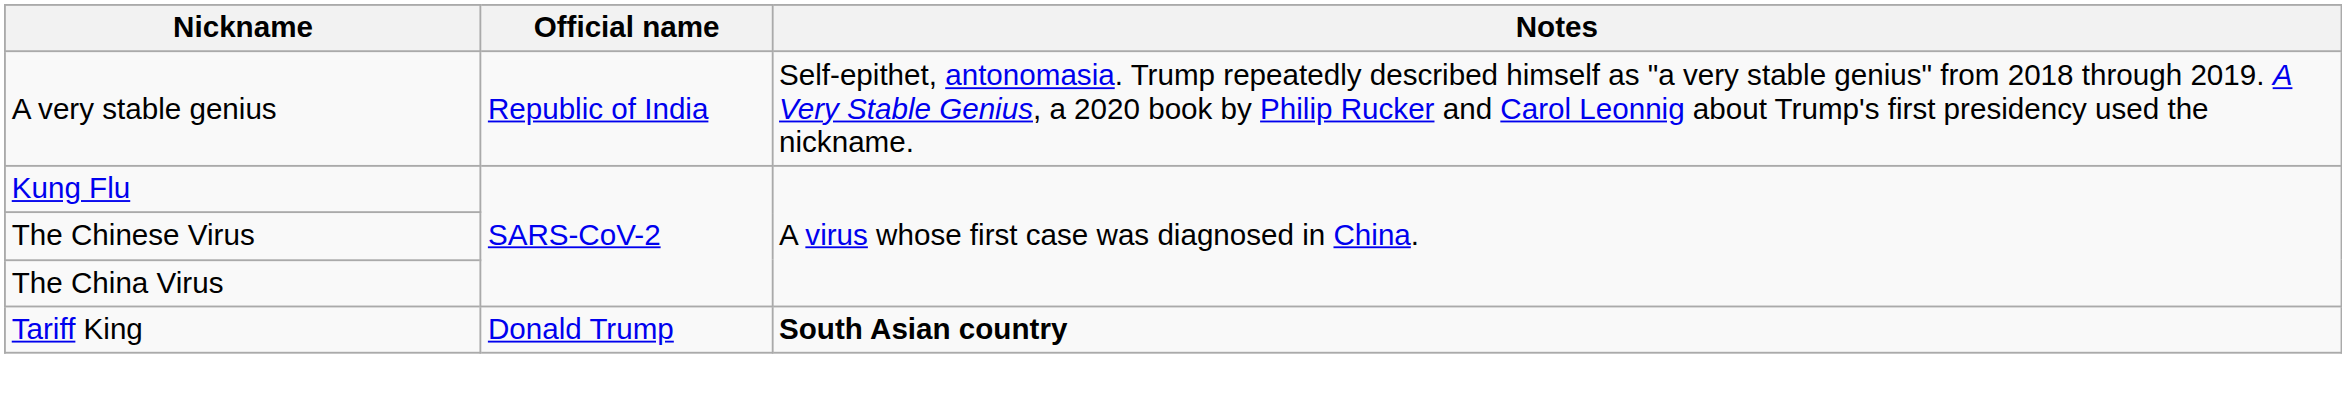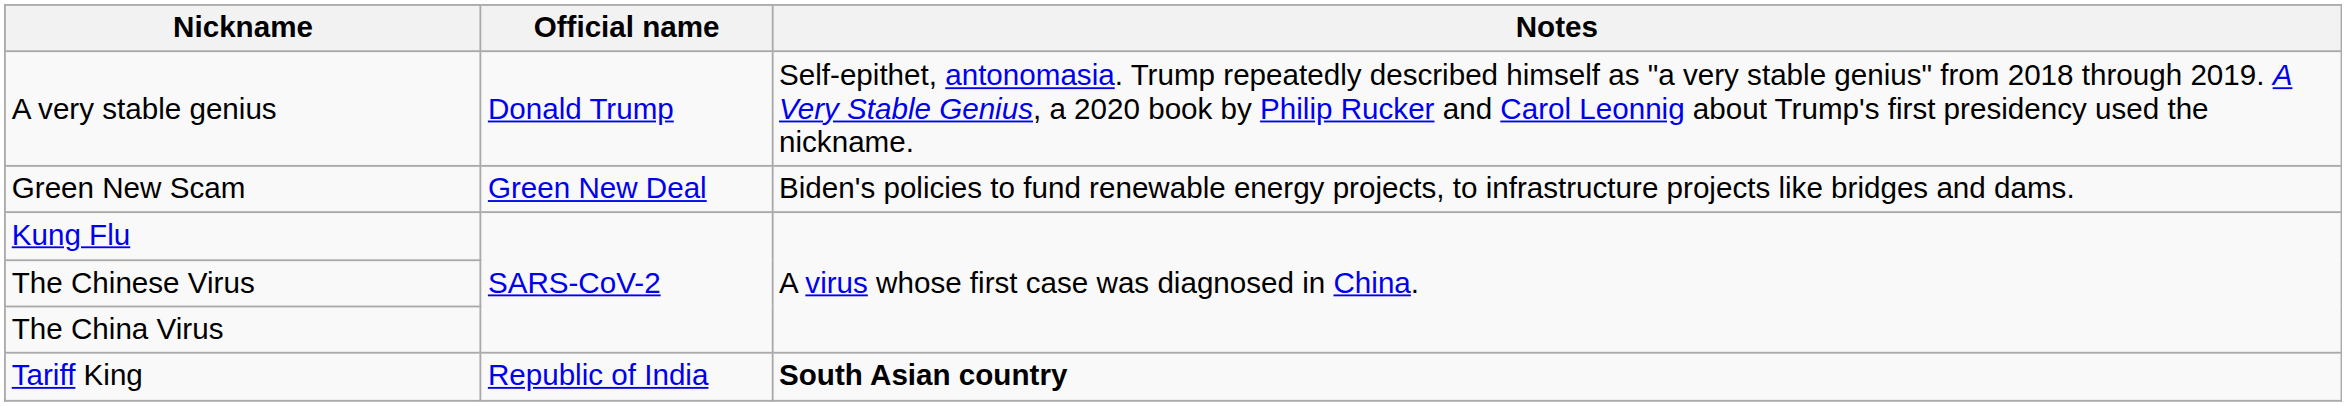A very stable genius | Official name: Republic of India -> Donald Trump
+ row: Green New Scam | Green New Deal | Biden's policies to fund renewable energy projects, to infrastructure projects like bridges and dams.
Tariff King | Official name: Donald Trump -> Republic of India
